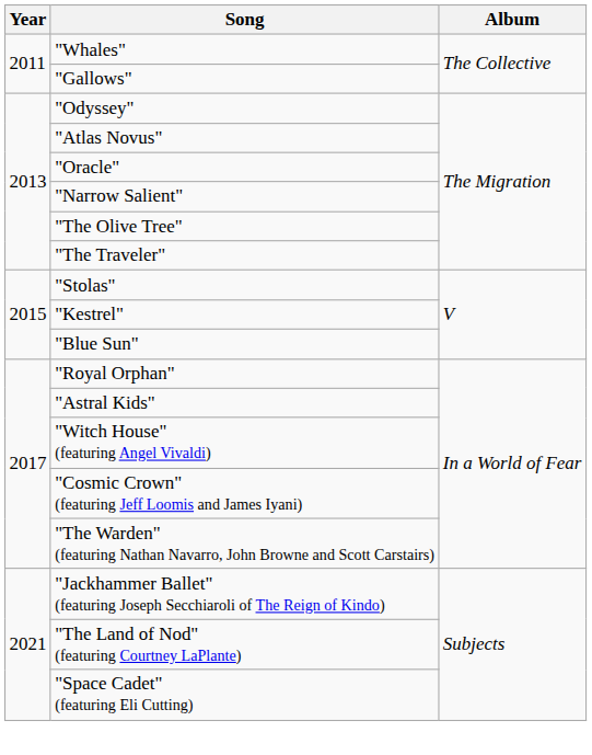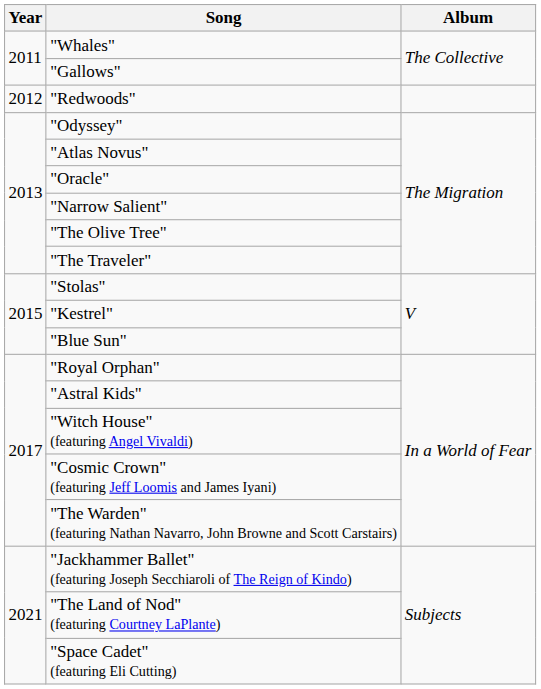+ row: 2012 | "Redwoods"
